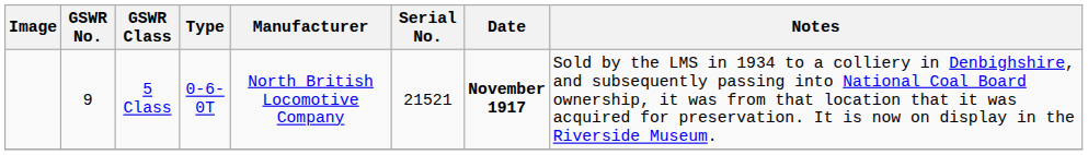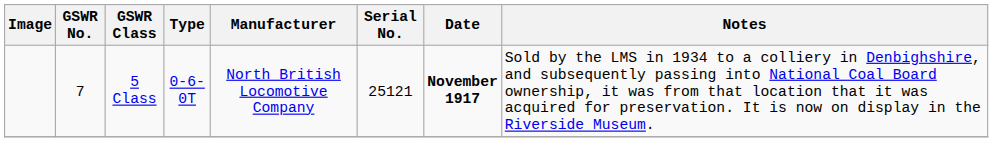5 Class | GSWR No.: 9 -> 7
5 Class | Serial No.: 21521 -> 25121
